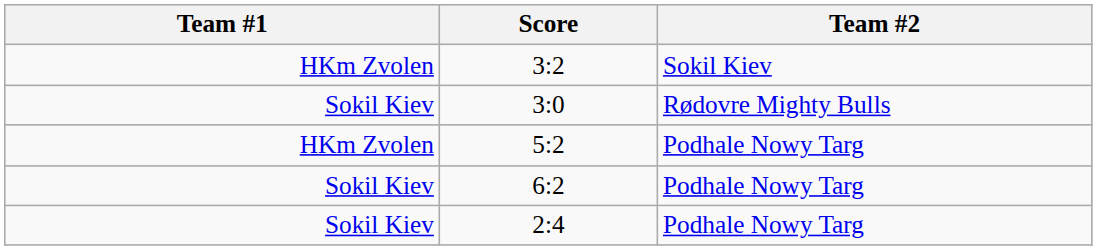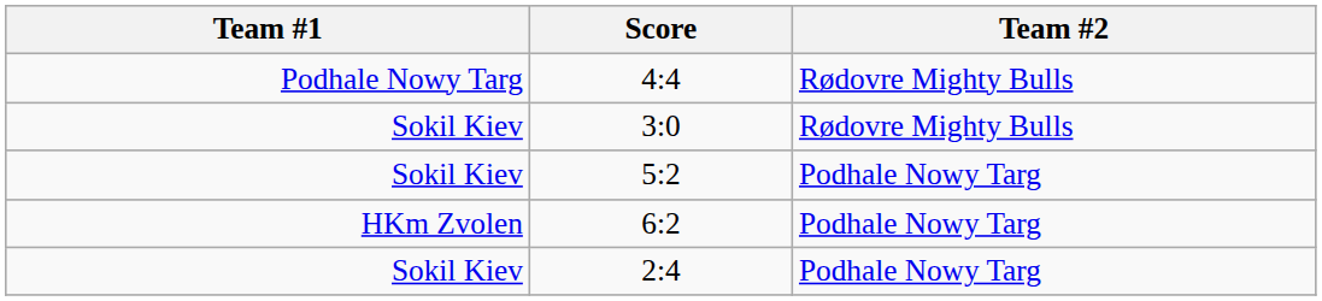+ row: Podhale Nowy Targ | 4:4 | Rødovre Mighty Bulls
- row: HKm Zvolen | 3:2 | Sokil Kiev
5:2 | Team #1: HKm Zvolen -> Sokil Kiev
6:2 | Team #1: Sokil Kiev -> HKm Zvolen
